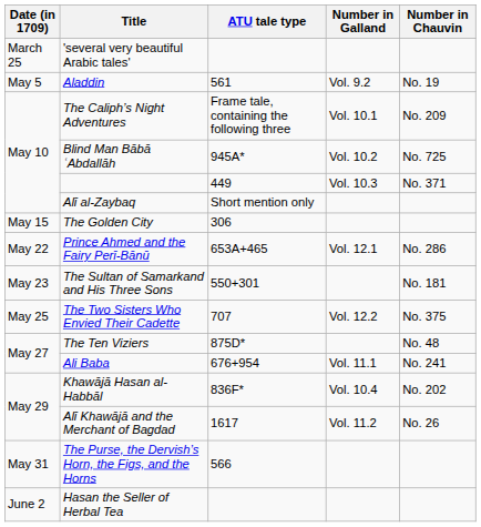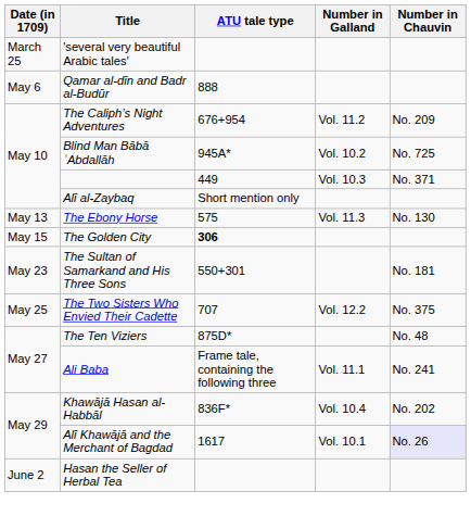- row: May 5 | Aladdin | 561 | Vol. 9.2 | No. 19
+ row: May 6 | Qamar al-dīn and Badr al-Budūr | 888
The Caliph’s Night Adventures | ATU tale type: Frame tale, containing the following three -> 676+954
The Caliph’s Night Adventures | Number in Galland: Vol. 10.1 -> Vol. 11.2
+ row: May 13 | The Ebony Horse | 575 | Vol. 11.3 | No. 130
The Golden City | ATU tale type: normal -> bold
- row: May 22 | Prince Ahmed and the Fairy Perī-Bānū | 653A+465 | Vol. 12.1 | No. 286
Ali Baba | ATU tale type: 676+954 -> Frame tale, containing the following three
Alī Khawājā and the Merchant of Bagdad | Number in Galland: Vol. 11.2 -> Vol. 10.1
Alī Khawājā and the Merchant of Bagdad | Number in Chauvin: no background -> lavender background
- row: May 31 | The Purse, the Dervish’s Horn, the Figs, and the Horns | 566
